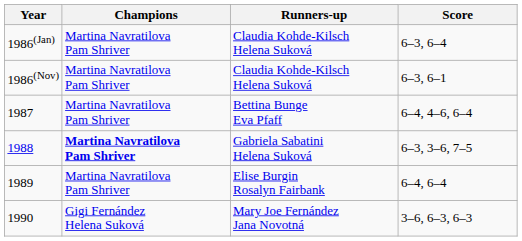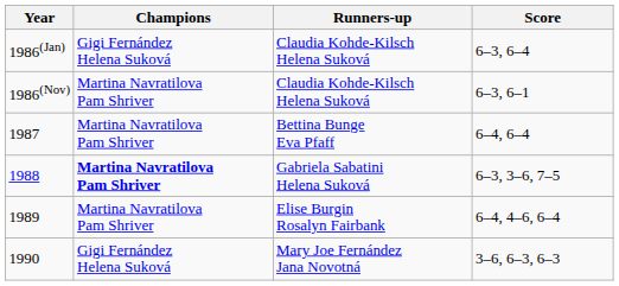1986(Jan) | Champions: Martina Navratilova Pam Shriver -> Gigi Fernández Helena Suková
1987 | Score: 6–4, 4–6, 6–4 -> 6–4, 6–4
1989 | Score: 6–4, 6–4 -> 6–4, 4–6, 6–4
